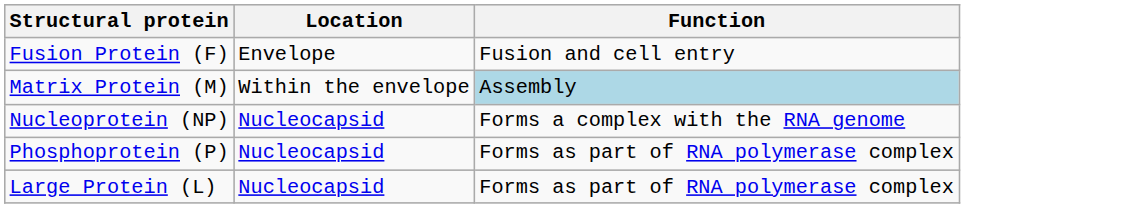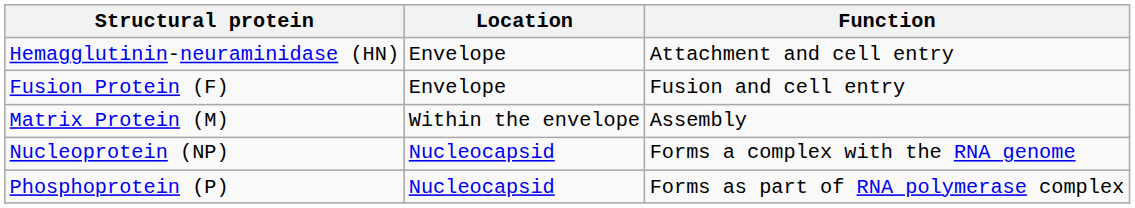+ row: Hemagglutinin-neuraminidase (HN) | Envelope | Attachment and cell entry
Matrix Protein (M) | Function: lightblue background -> no background
- row: Large Protein (L) | Nucleocapsid | Forms as part of RNA polymerase complex
